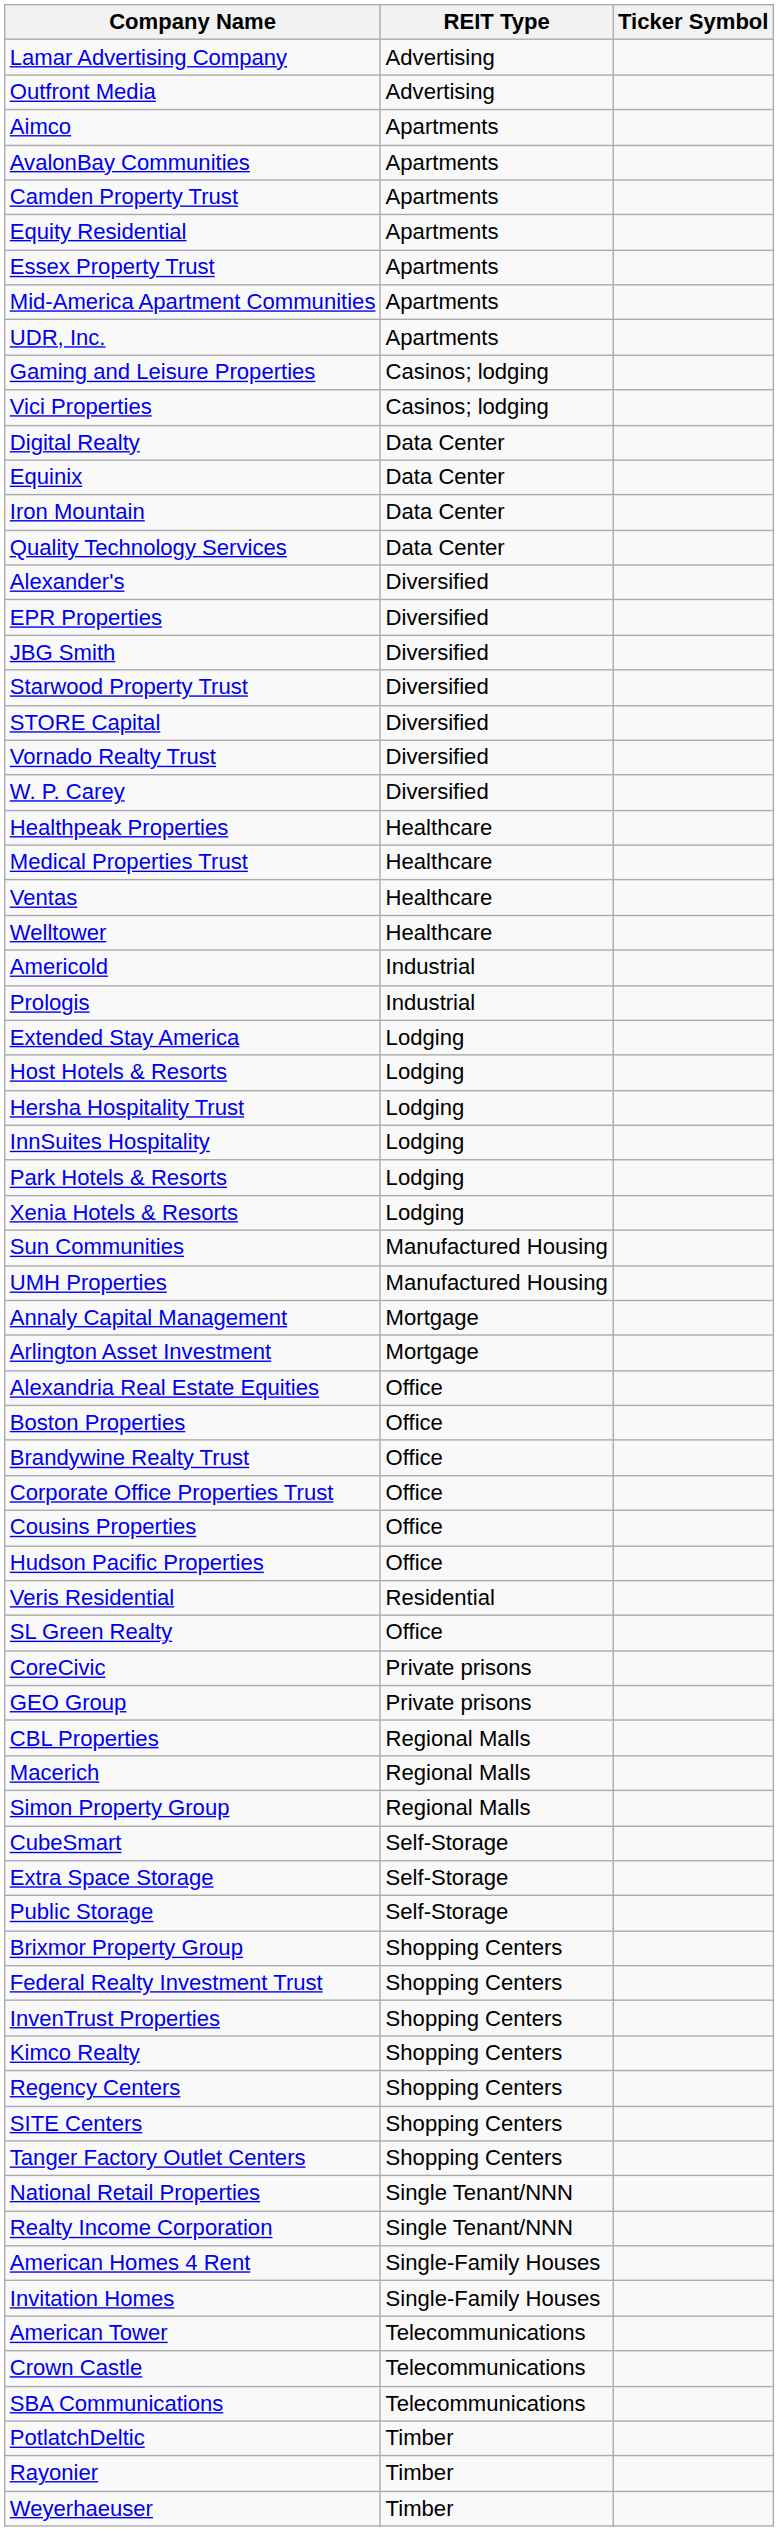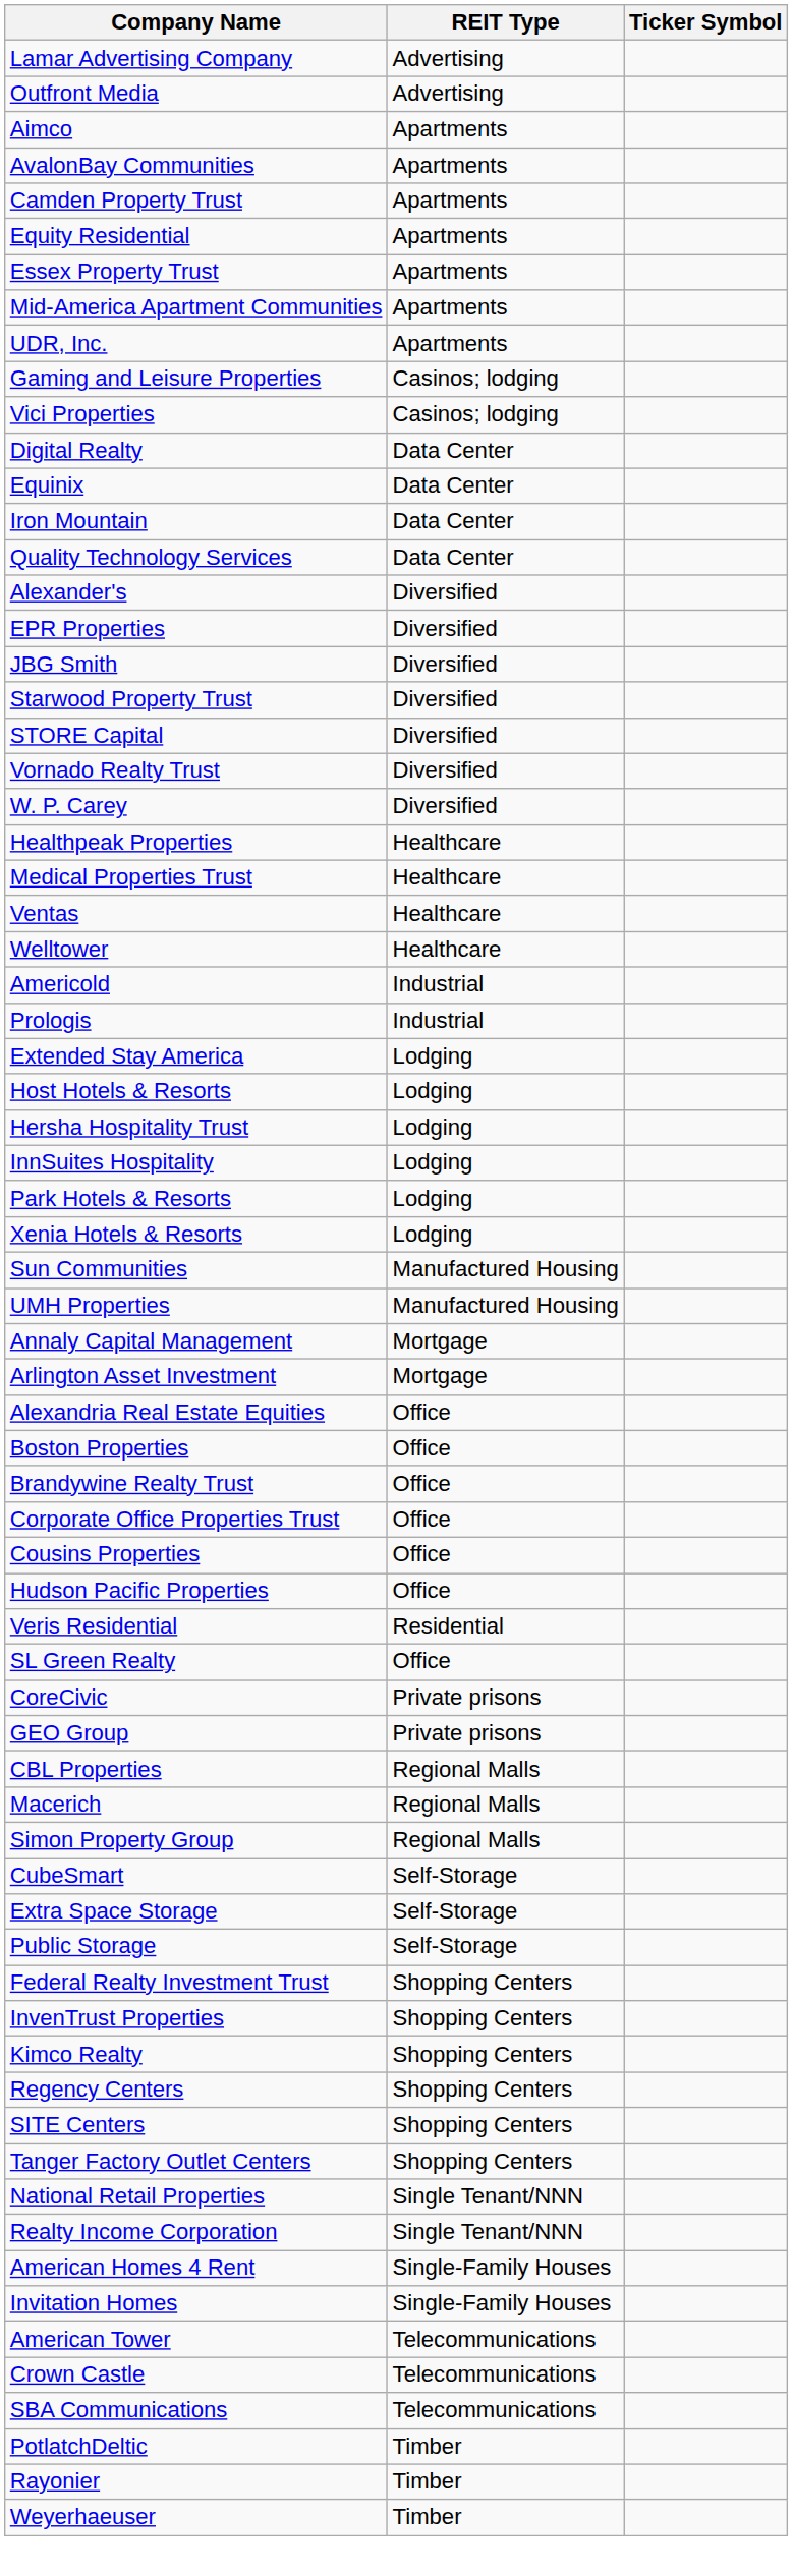- row: Brixmor Property Group | Shopping Centers
